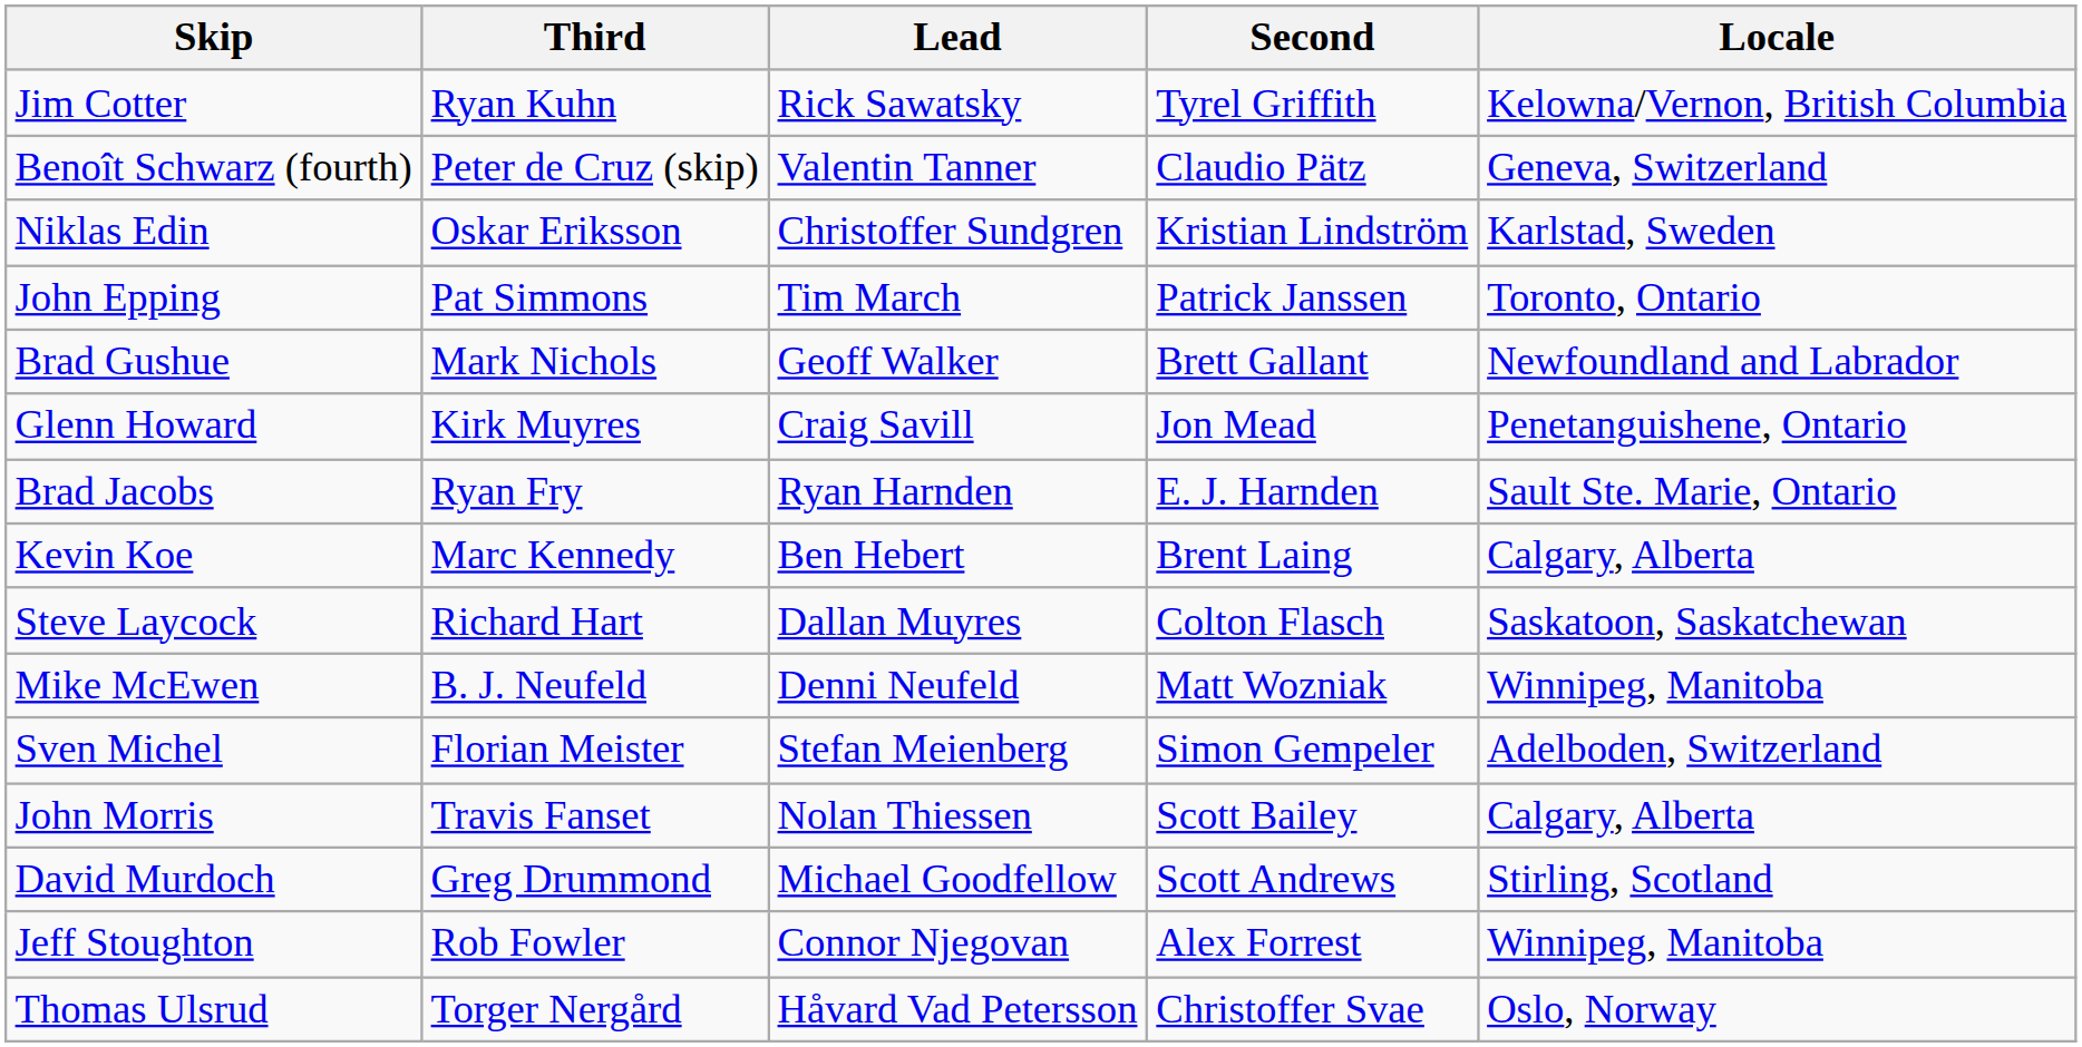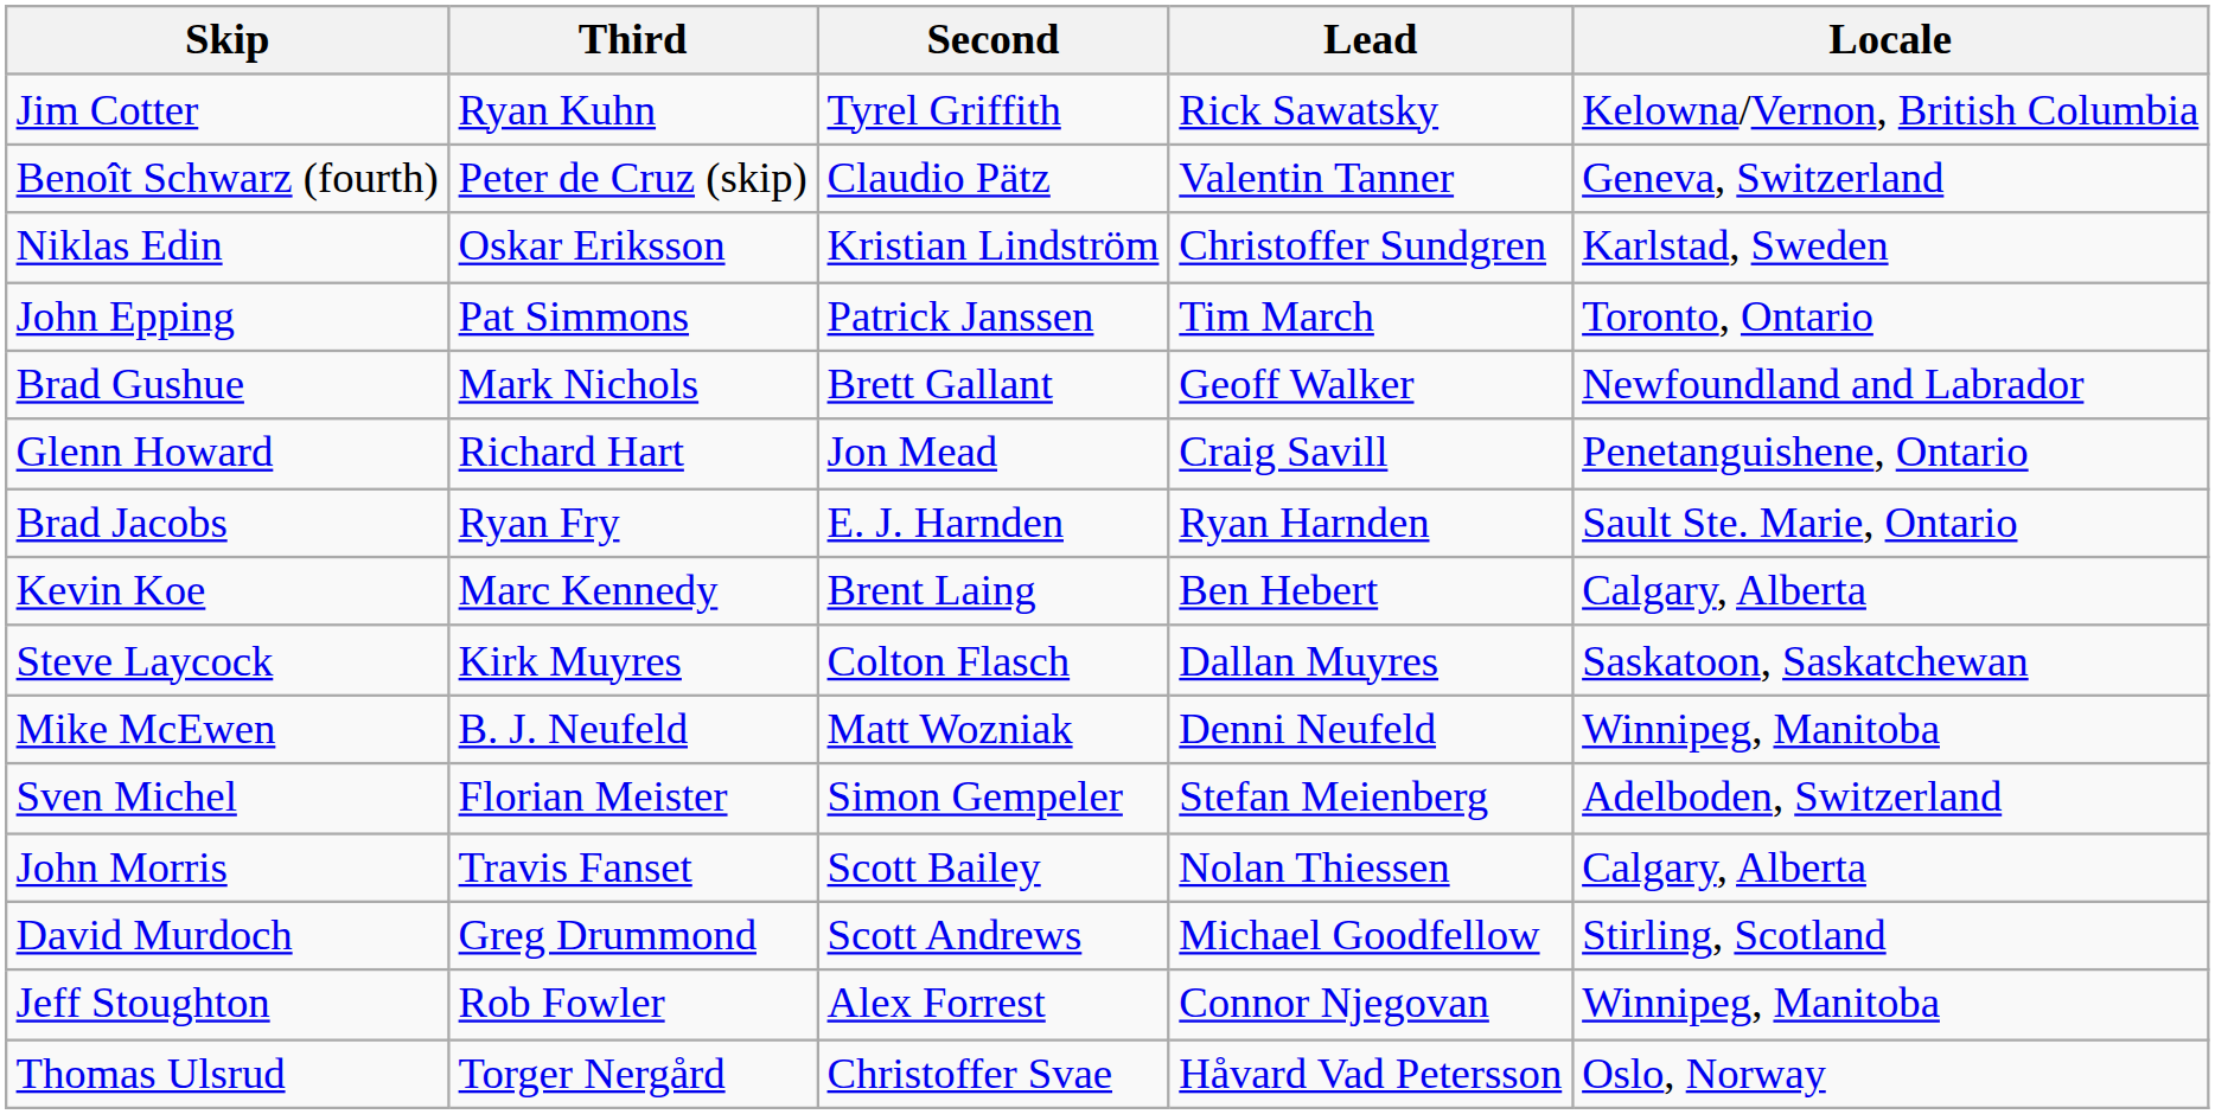columns swapped: Second <-> Lead
Glenn Howard | Third: Kirk Muyres -> Richard Hart
Steve Laycock | Third: Richard Hart -> Kirk Muyres
